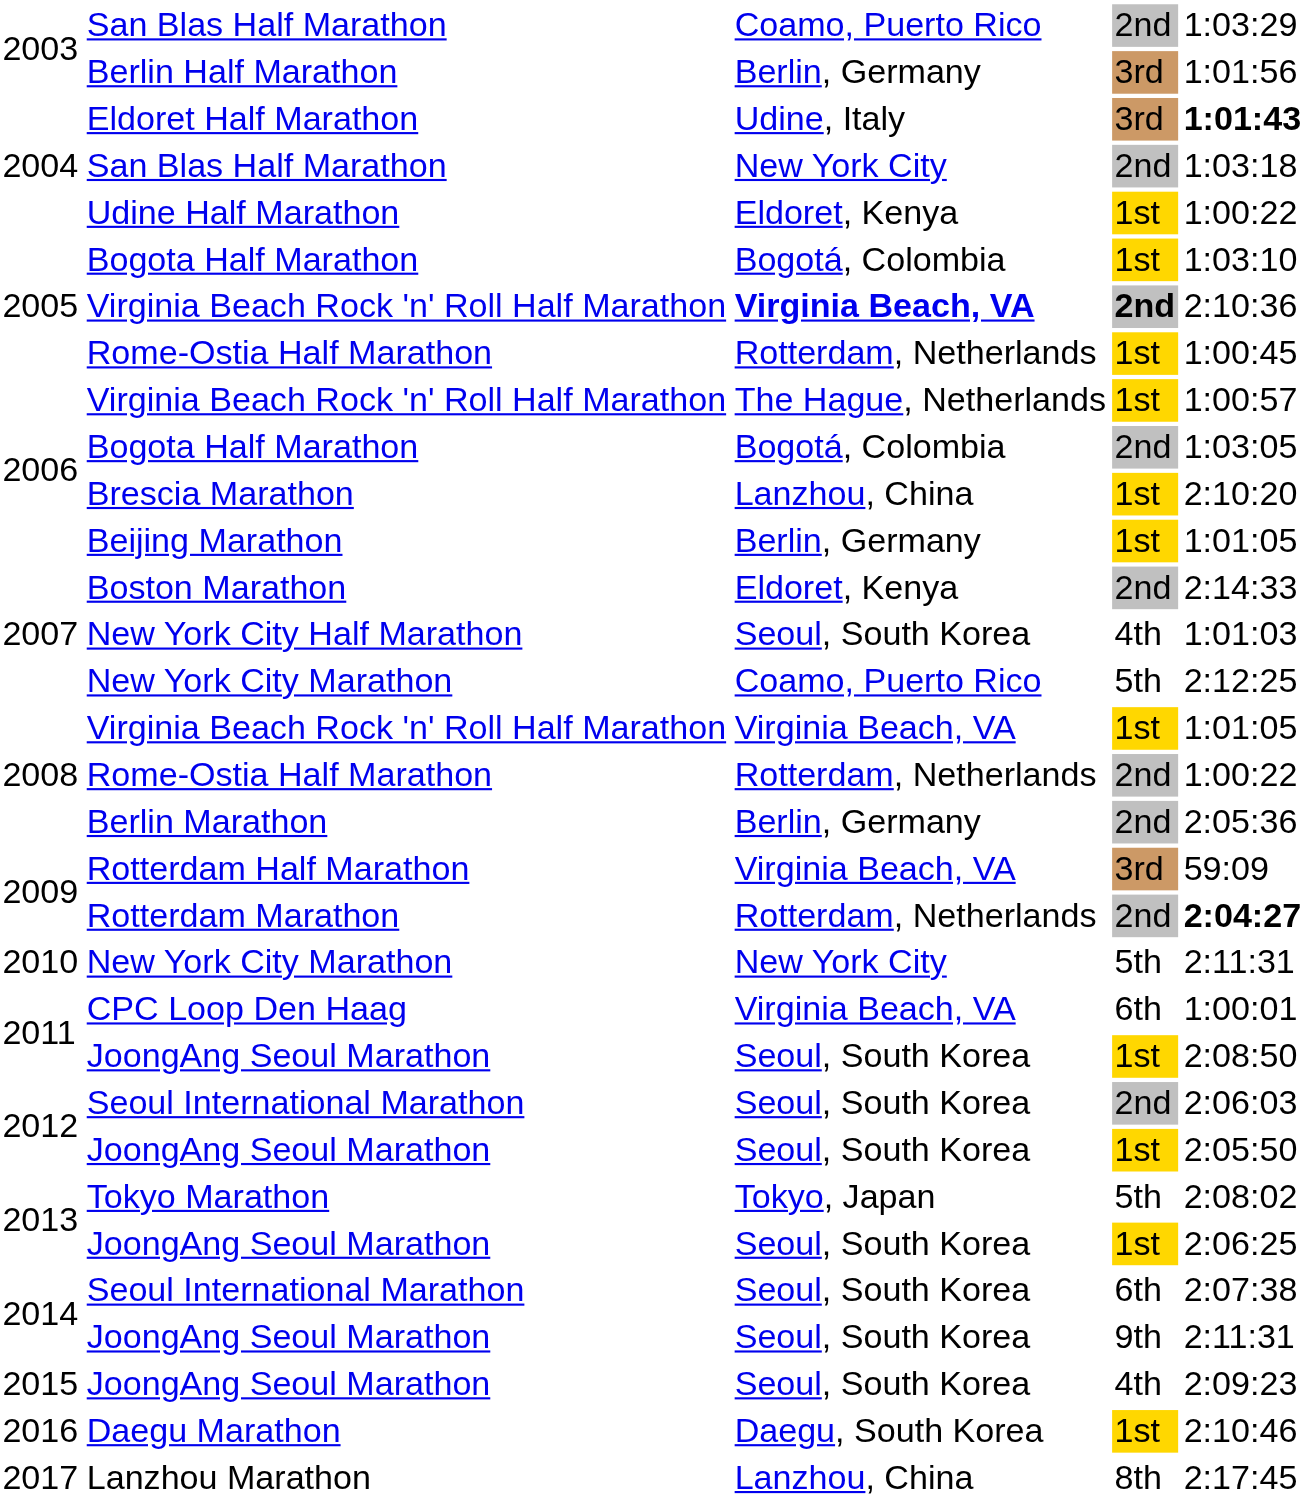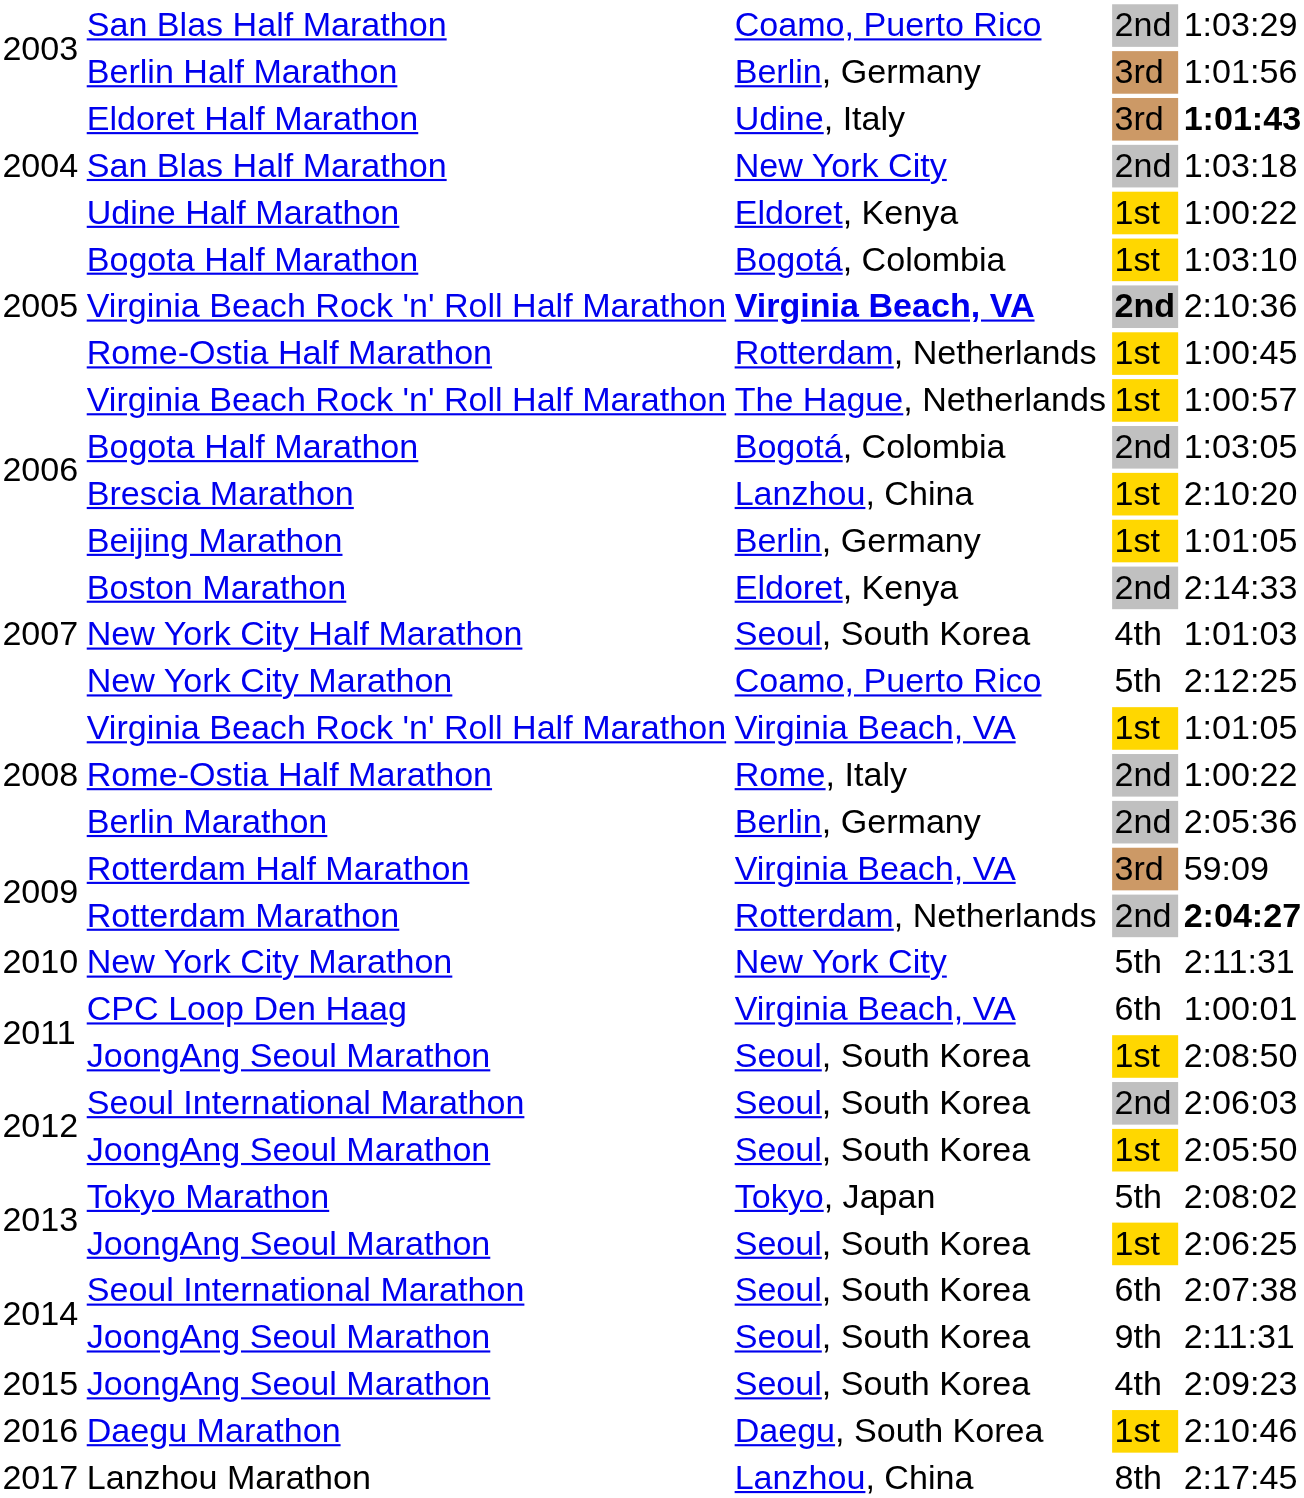2008 / Rome-Ostia Half Marathon | column 3: Rotterdam, Netherlands -> Rome, Italy
